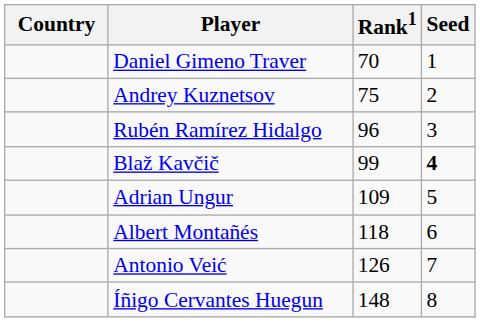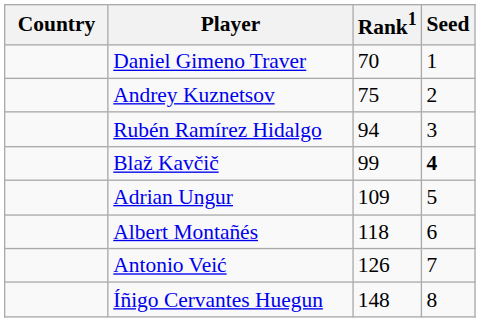Rubén Ramírez Hidalgo | Rank1: 96 -> 94
